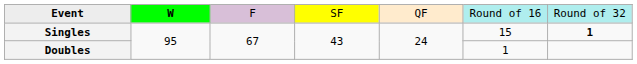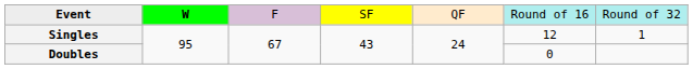Singles | column 6: 15 -> 12
Singles | column 7: bold -> normal
Doubles | column 6: 1 -> 0
